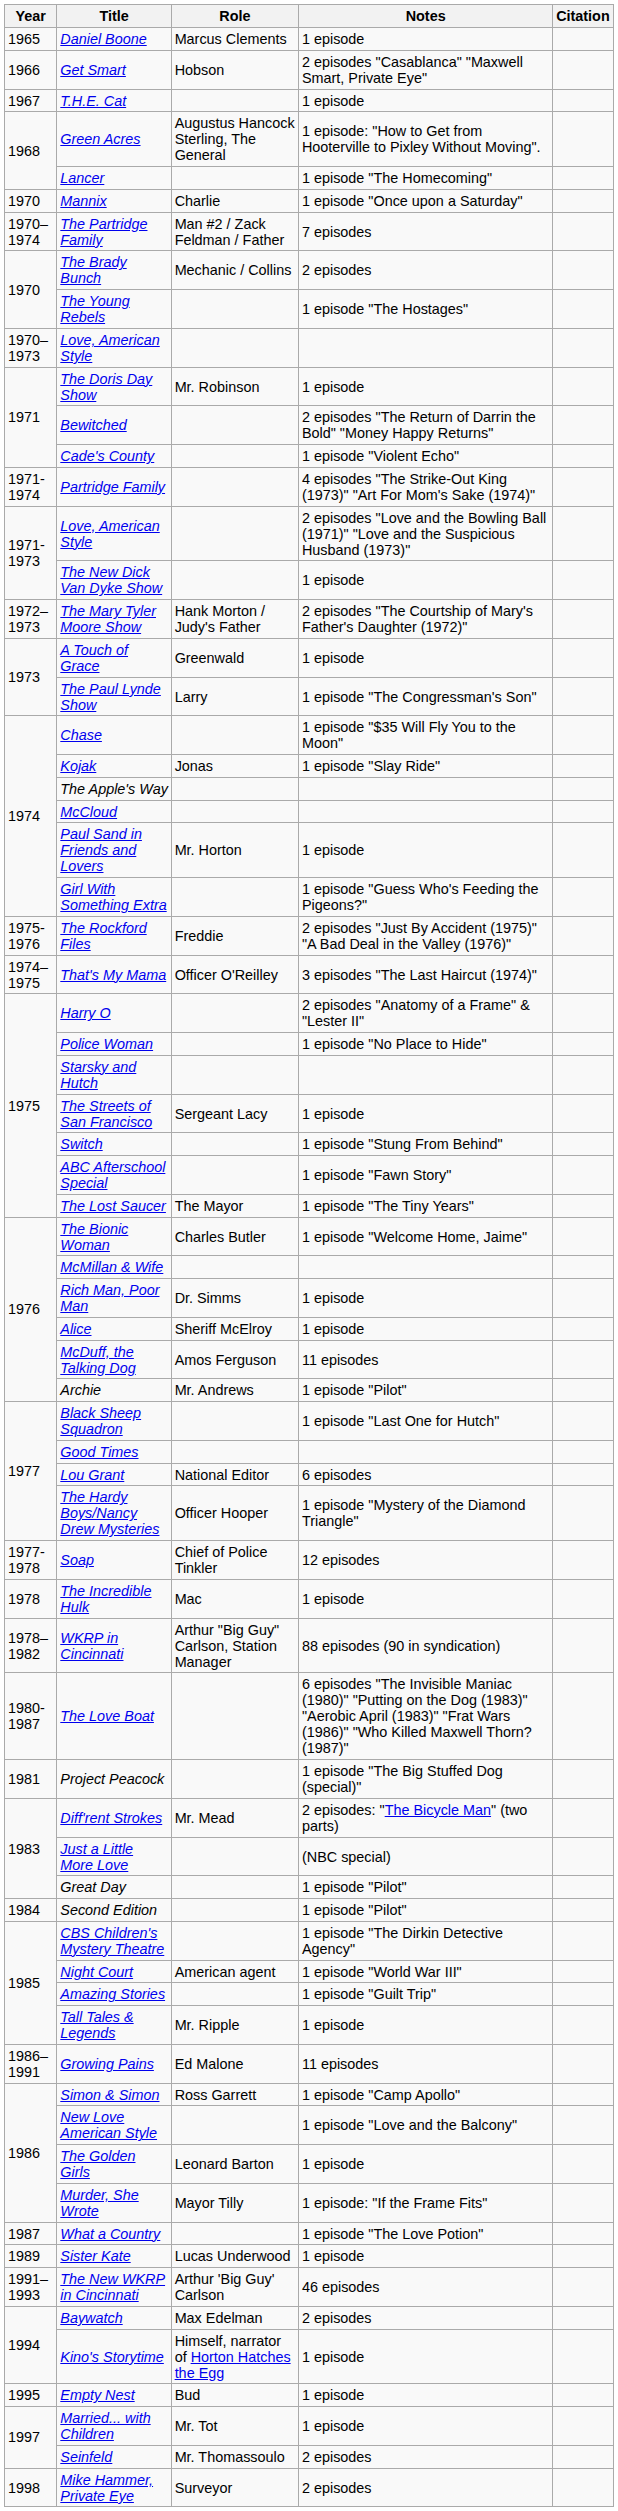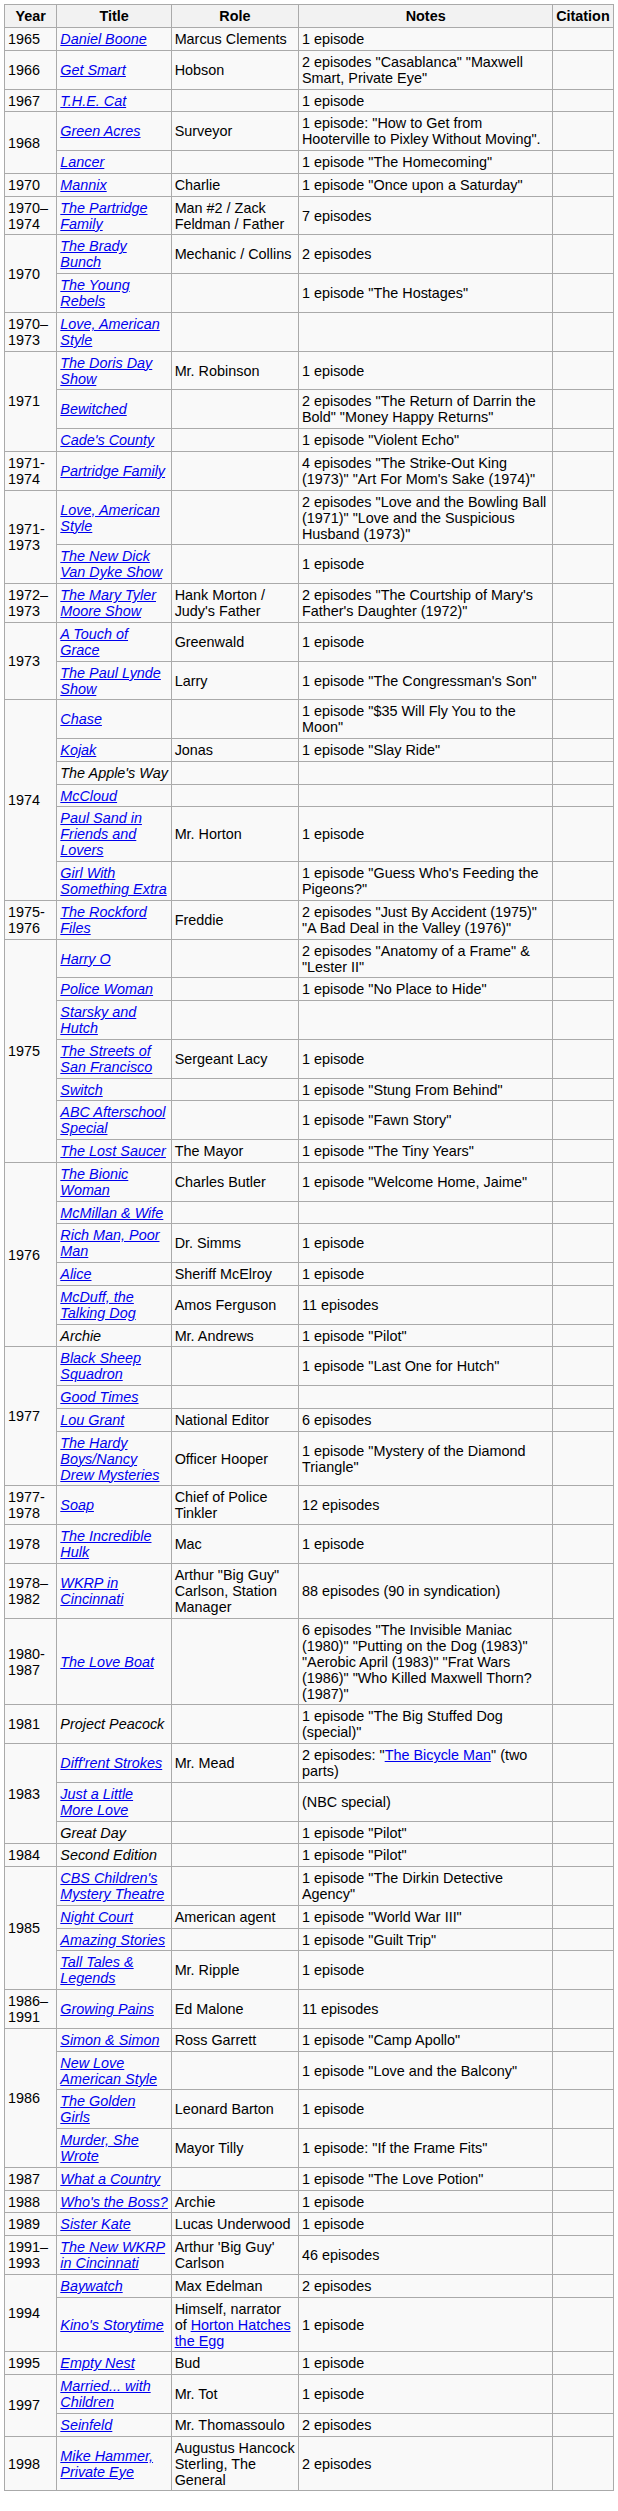Green Acres | Role: Augustus Hancock Sterling, The General -> Surveyor
- row: 1974–1975 | That's My Mama | Officer O'Reilley | 3 episodes "The Last Haircut (1974)"
+ row: 1988 | Who's the Boss? | Archie | 1 episode
Mike Hammer, Private Eye | Role: Surveyor -> Augustus Hancock Sterling, The General
